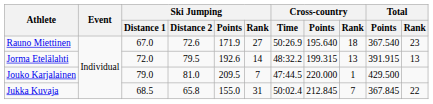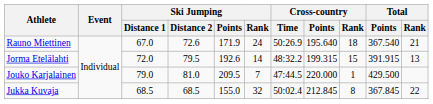Rauno Miettinen | Ski Jumping / Rank: 27 -> 24
Rauno Miettinen | Total / Rank: 23 -> 21
Jorma Etelälahti | Cross-country / Rank: 13 -> 15
Jukka Kuvaja | Ski Jumping / Distance 2: 65.8 -> 68.5
Jukka Kuvaja | Ski Jumping / Rank: 31 -> 32
Jukka Kuvaja | Cross-country / Rank: 7 -> 8
